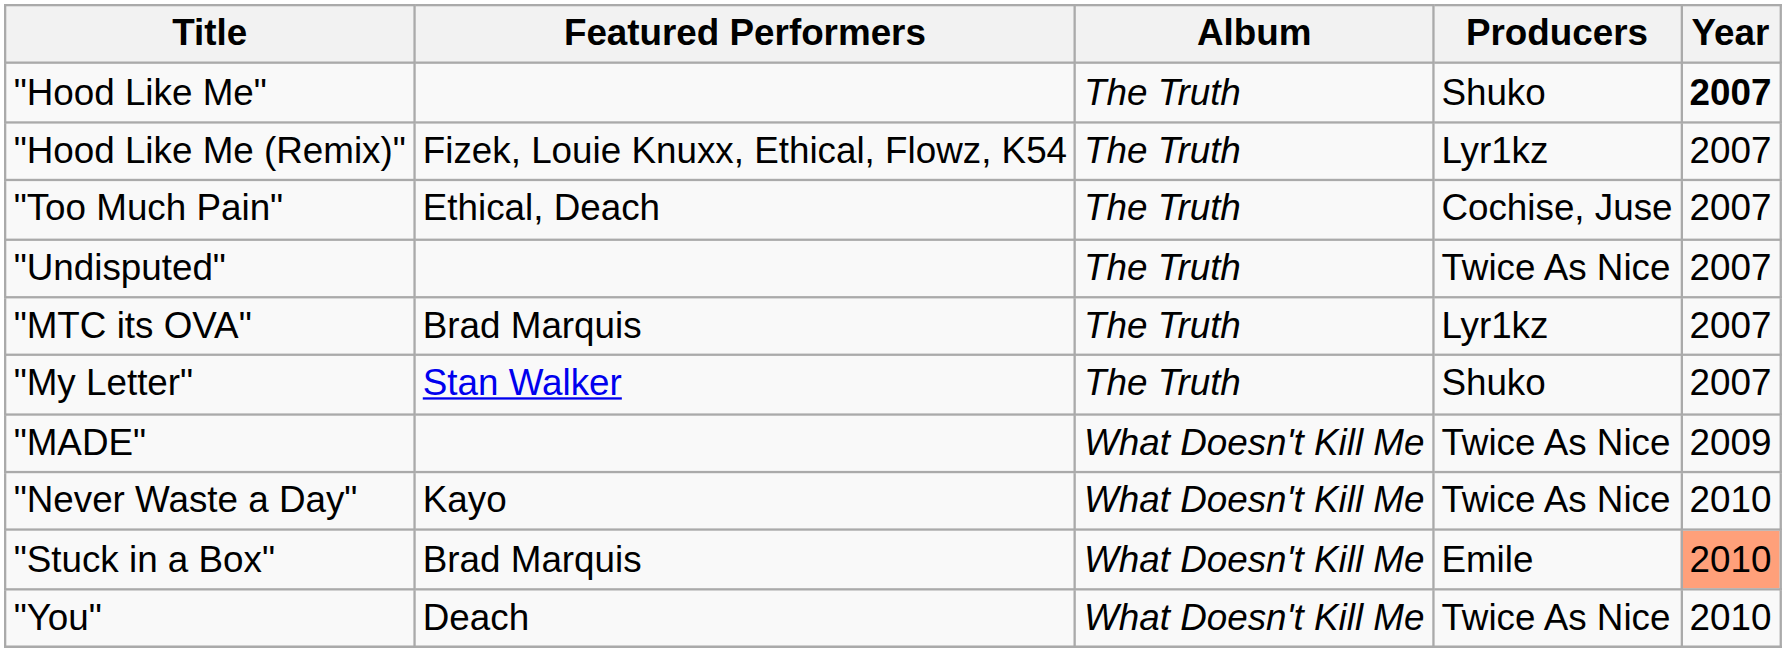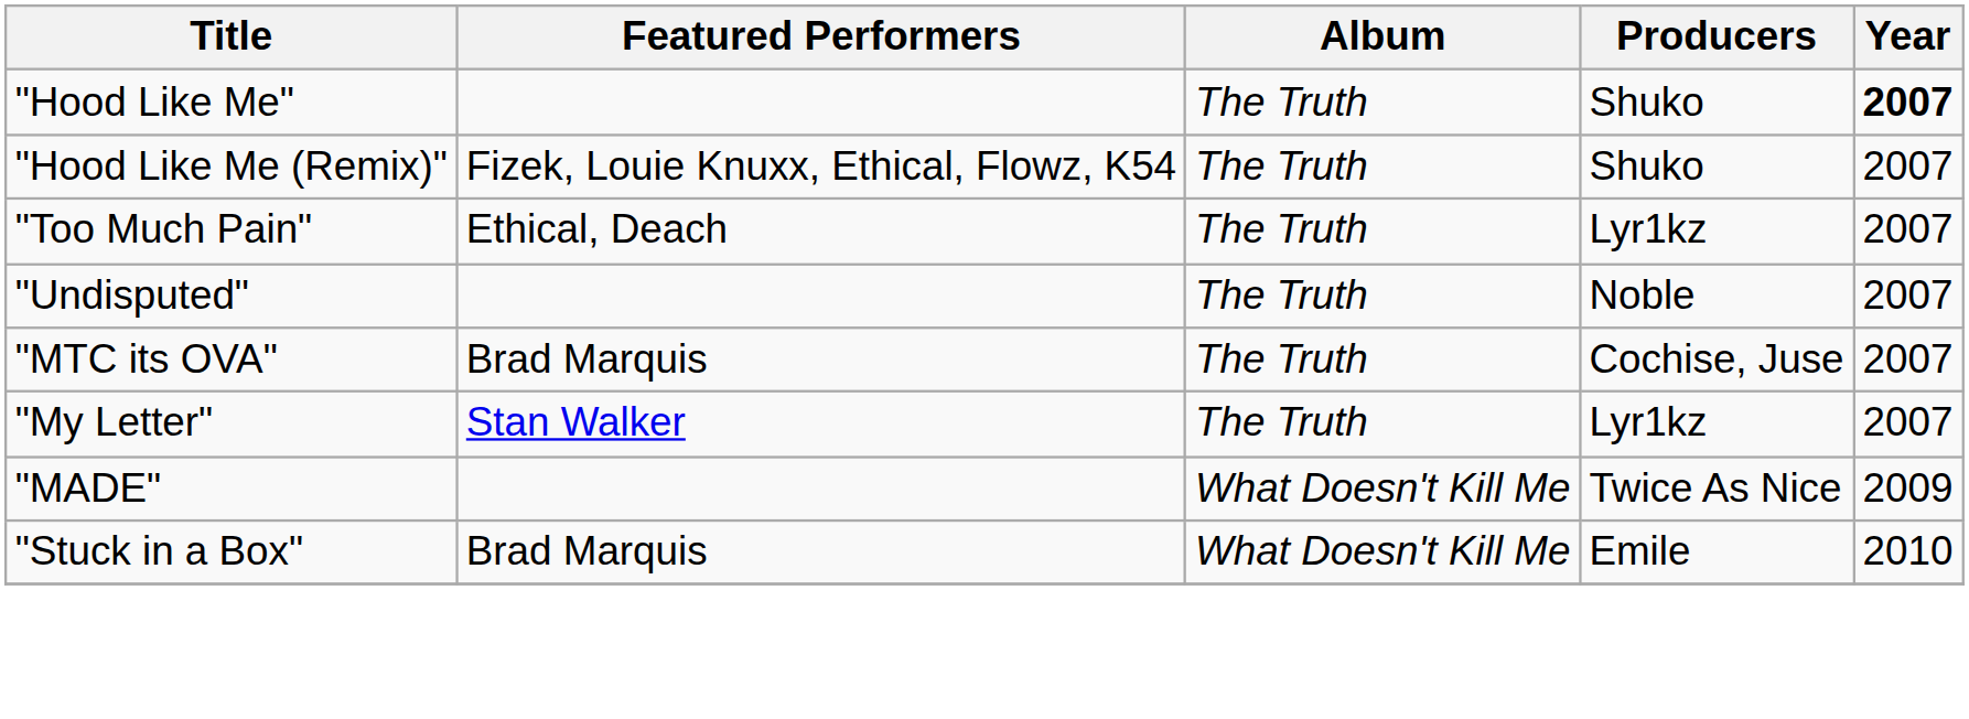"Hood Like Me (Remix)" | Producers: Lyr1kz -> Shuko
"Too Much Pain" | Producers: Cochise, Juse -> Lyr1kz
"Undisputed" | Producers: Twice As Nice -> Noble
"MTC its OVA" | Producers: Lyr1kz -> Cochise, Juse
"My Letter" | Producers: Shuko -> Lyr1kz
- row: "Never Waste a Day" | Kayo | What Doesn't Kill Me | Twice As Nice | 2010
"Stuck in a Box" | Year: lightsalmon background -> no background
- row: "You" | Deach | What Doesn't Kill Me | Twice As Nice | 2010
